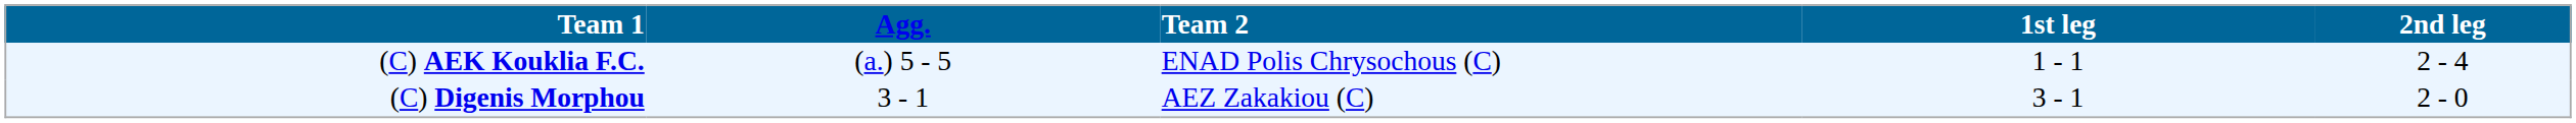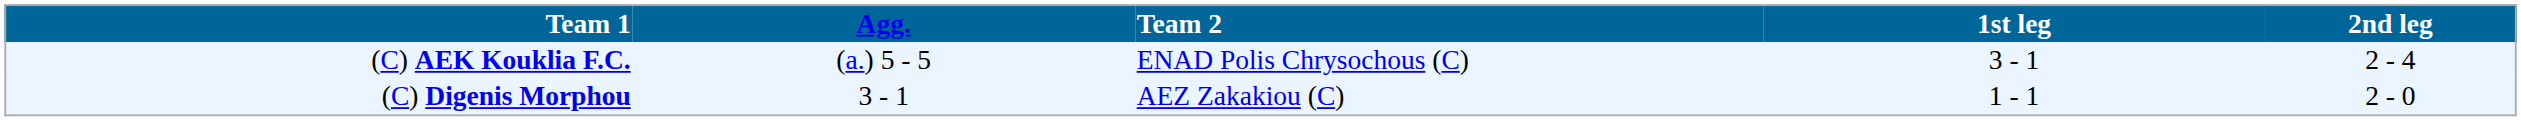(C) AEK Kouklia F.C. | 1st leg: 1 - 1 -> 3 - 1
(C) Digenis Morphou | 1st leg: 3 - 1 -> 1 - 1
